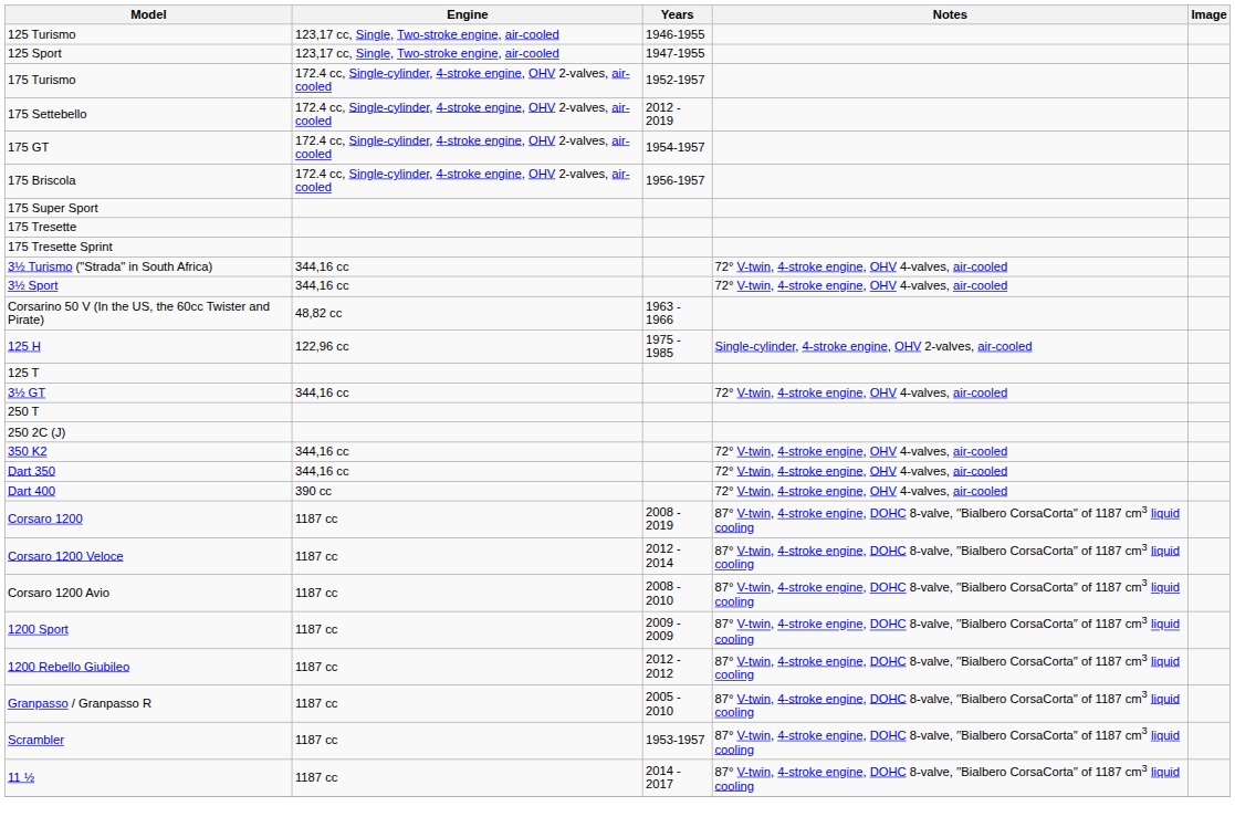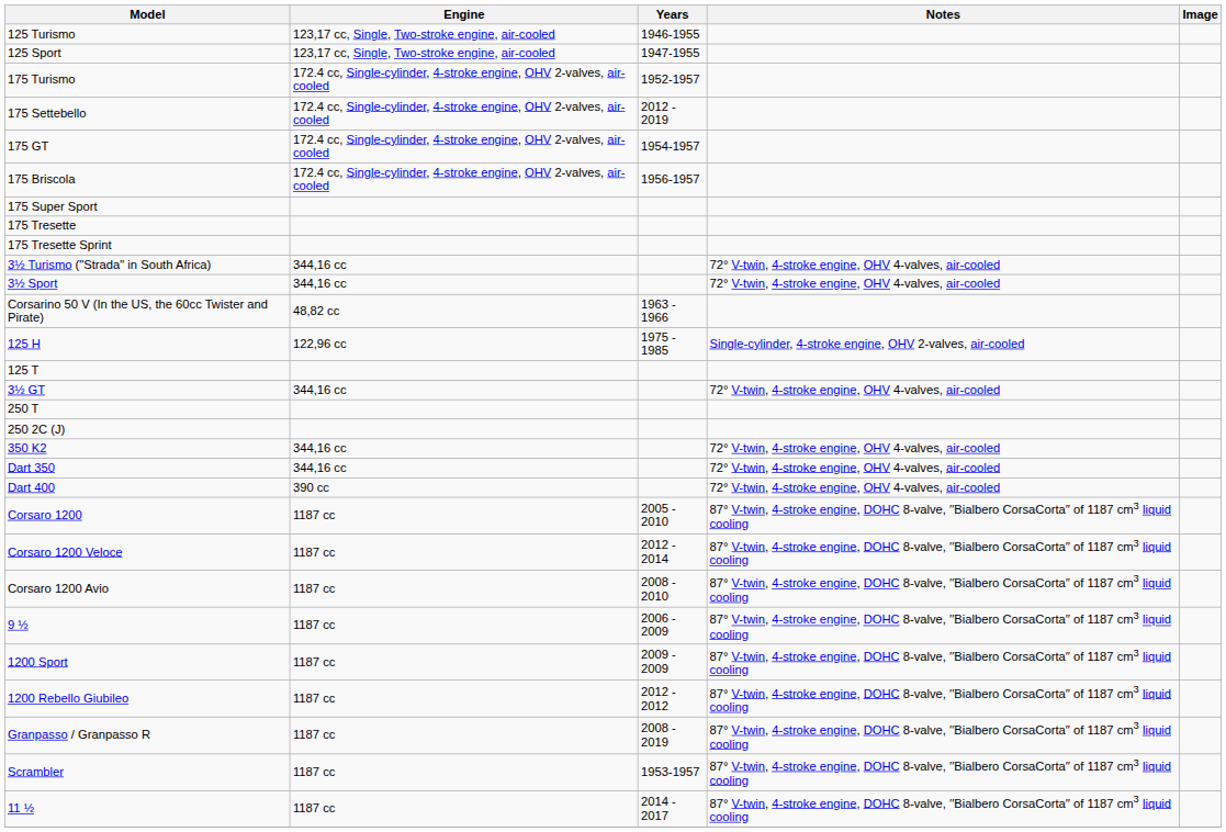Corsaro 1200 | Years: 2008 - 2019 -> 2005 - 2010
+ row: 9 ½ | 1187 cc | 2006 - 2009 | 87° V-twin, 4-stroke engine, DOHC 8-valve, ′′Bialbero CorsaCorta′′ of 1187 cm3 liquid cooling
Granpasso / Granpasso R | Years: 2005 - 2010 -> 2008 - 2019
